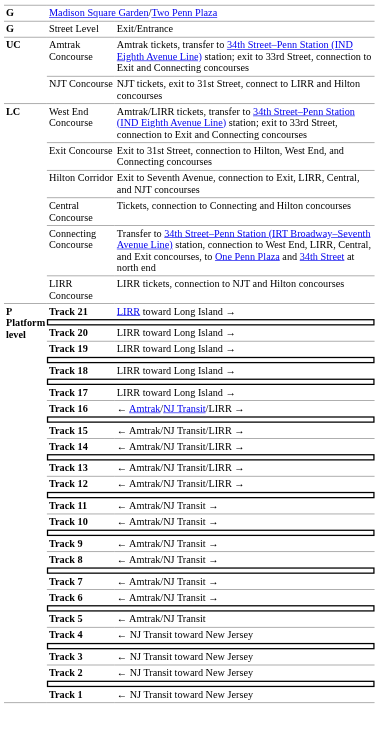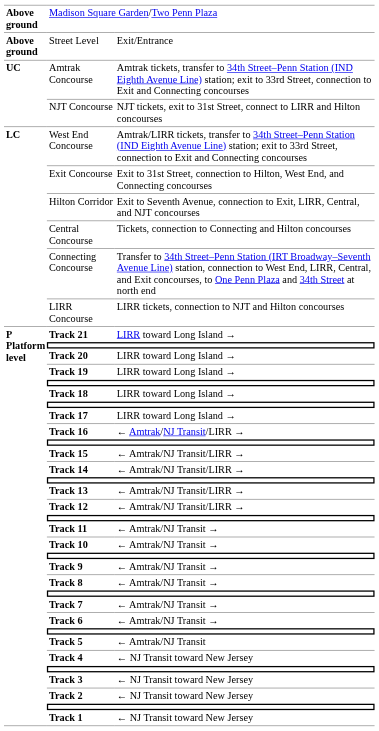Madison Square Garden/Two Penn Plaza | column 1: G -> Above ground
Street Level | column 1: G -> Above ground
